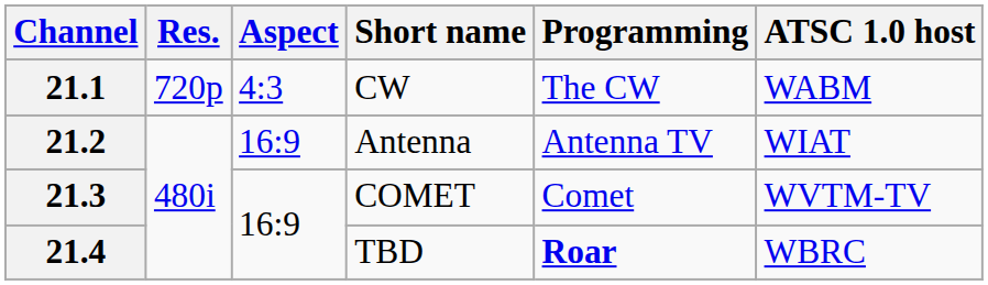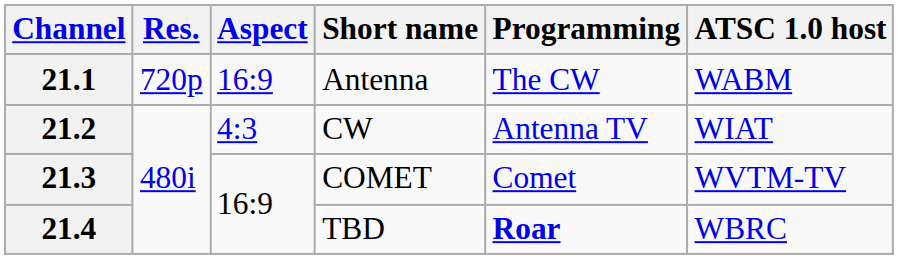21.1 | Aspect: 4:3 -> 16:9
21.1 | Short name: CW -> Antenna
21.2 | Aspect: 16:9 -> 4:3
21.2 | Short name: Antenna -> CW
